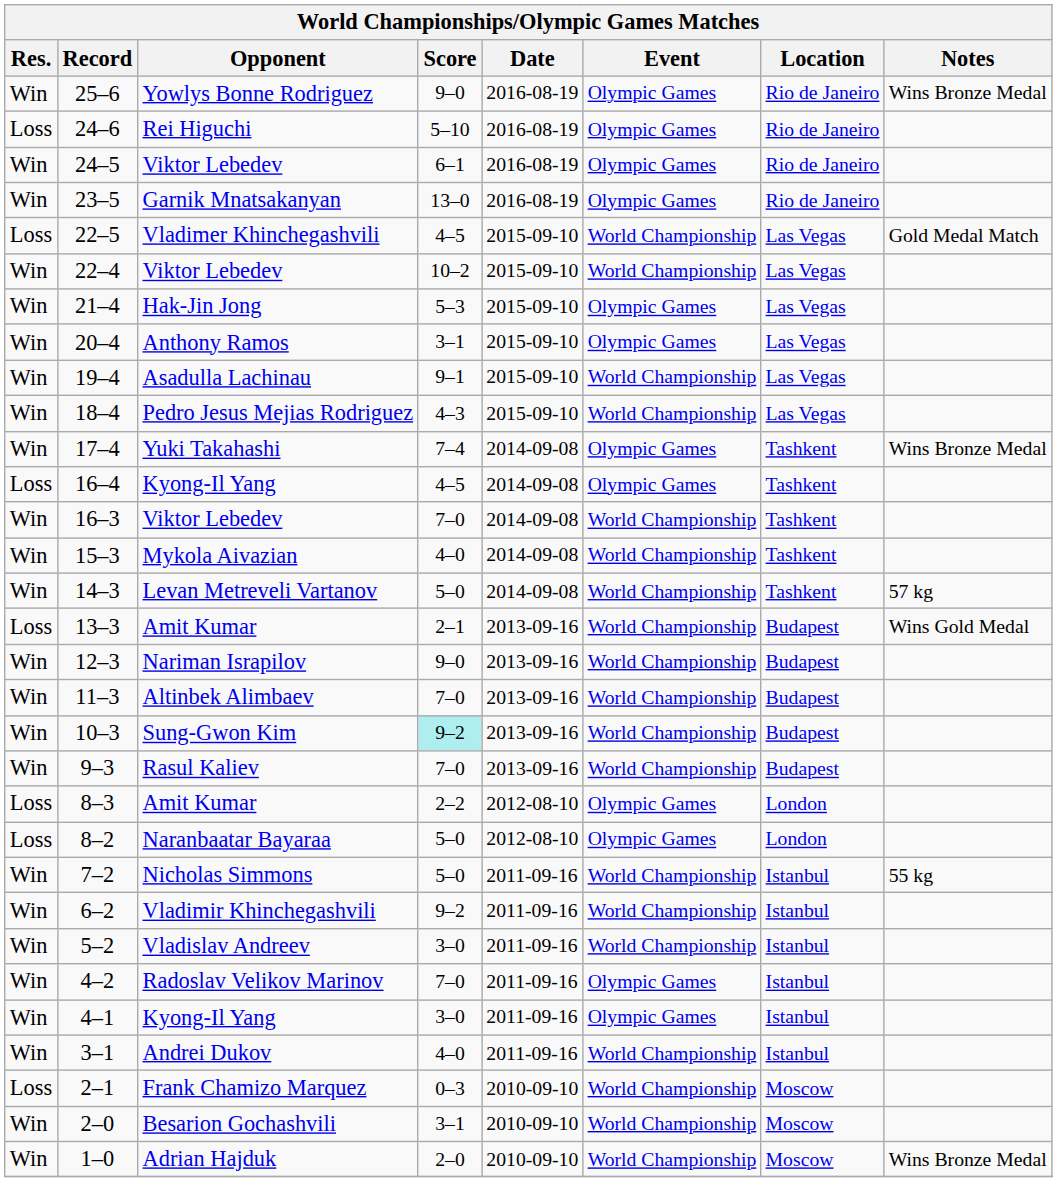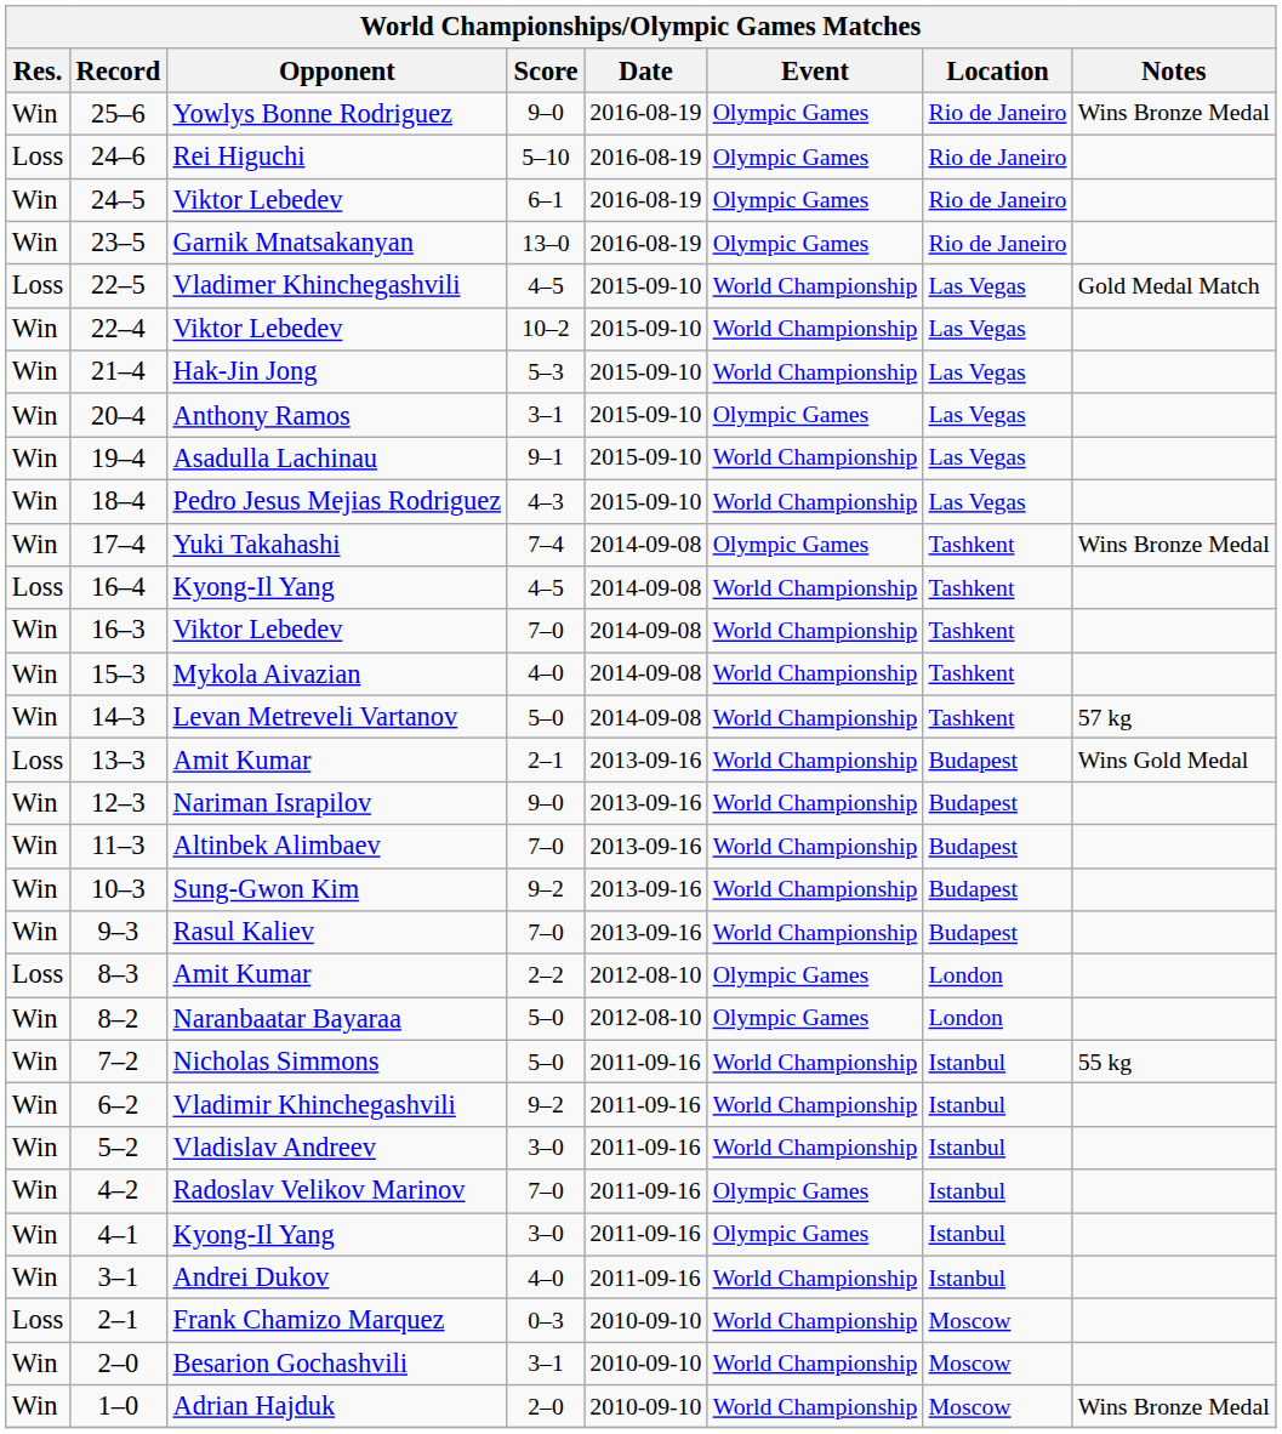21–4 | Event: Olympic Games -> World Championship
16–4 | Event: Olympic Games -> World Championship
10–3 | Score: paleturquoise background -> no background
8–2 | Res.: Loss -> Win
